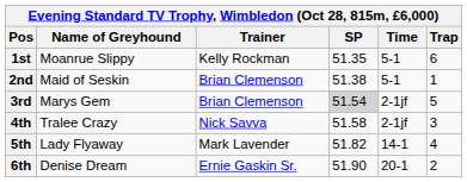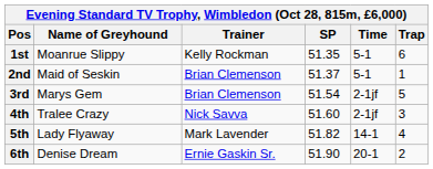2nd | SP: 51.38 -> 51.37
3rd | SP: lightgrey background -> no background
4th | SP: 51.58 -> 51.60
